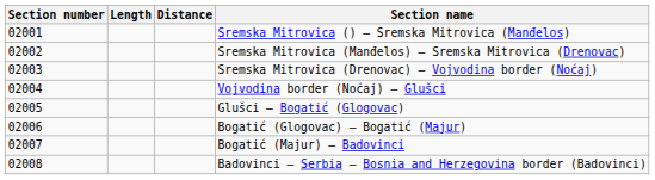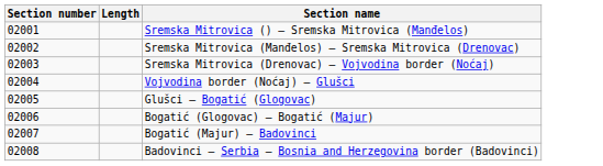- column: Distance
